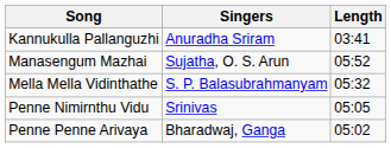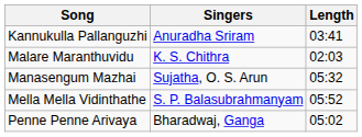+ row: Malare Maranthuvidu | K. S. Chithra | 02:03
Manasengum Mazhai | Length: 05:52 -> 05:32
Mella Mella Vidinthathe | Length: 05:32 -> 05:52
- row: Penne Nimirnthu Vidu | Srinivas | 05:05
